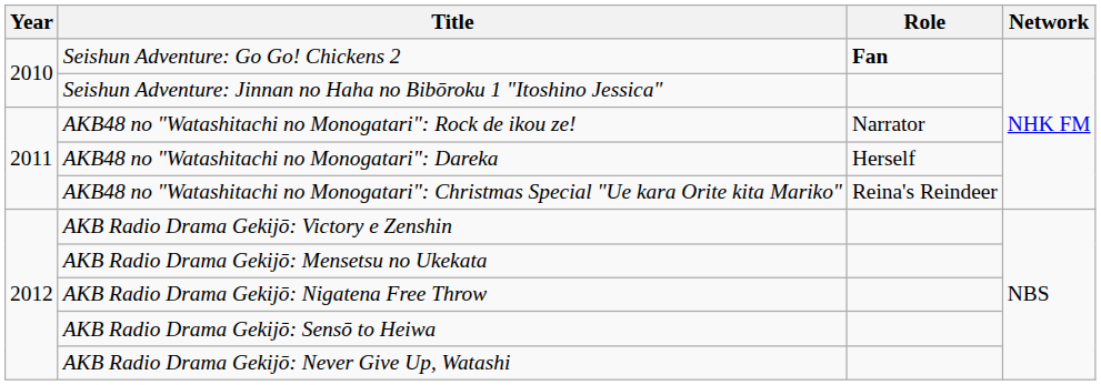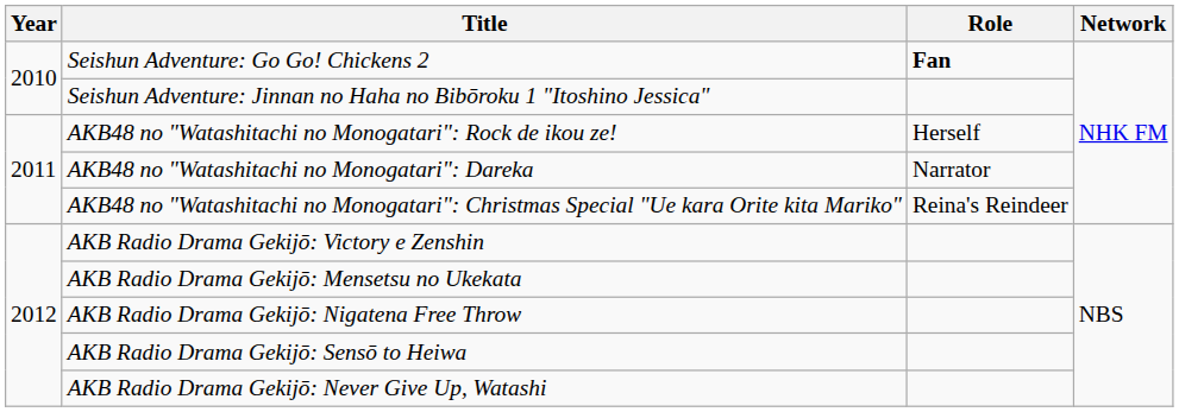AKB48 no "Watashitachi no Monogatari": Rock de ikou ze! | Role: Narrator -> Herself
AKB48 no "Watashitachi no Monogatari": Dareka | Role: Herself -> Narrator
